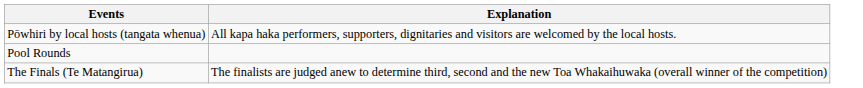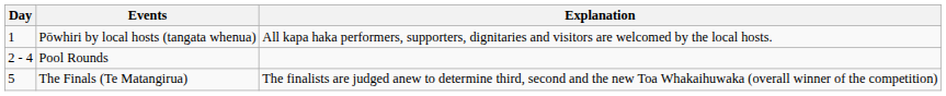+ column: Day | 1 | 2 - 4 | 5
